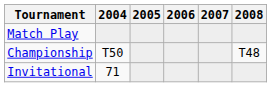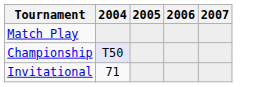- column: 2008 | T48
Championship | 2004: no background -> lavender background
